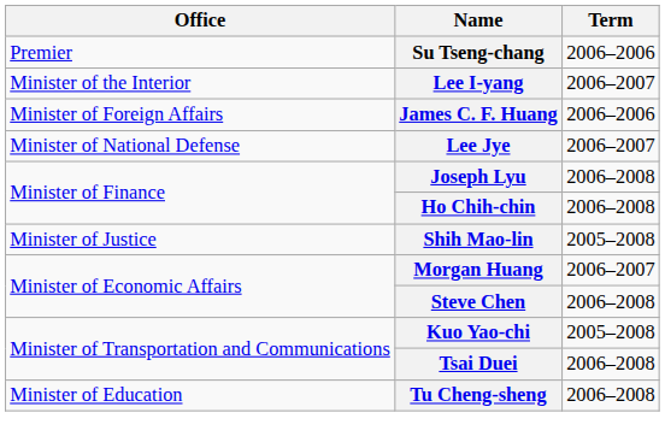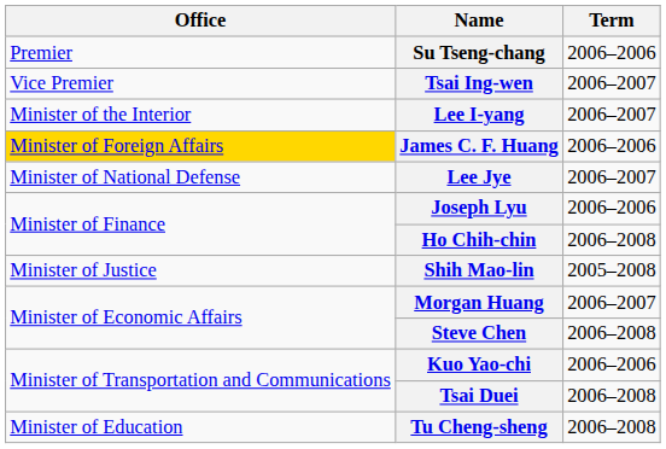+ row: Vice Premier | Tsai Ing-wen | 2006–2007
James C. F. Huang | Office: no background -> gold background
Joseph Lyu | Term: 2006–2008 -> 2006–2006
Kuo Yao-chi | Term: 2005–2008 -> 2006–2006
